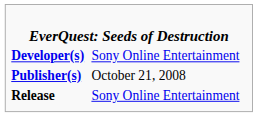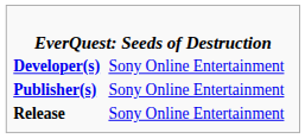Publisher(s) | column 2: October 21, 2008 -> Sony Online Entertainment
